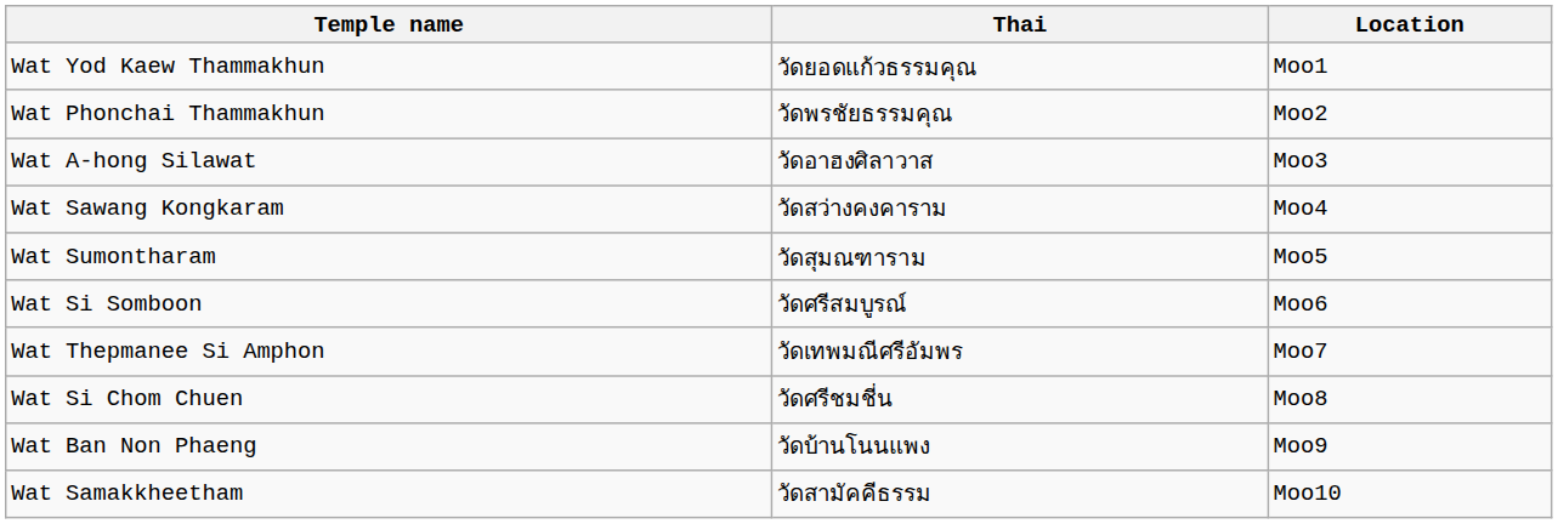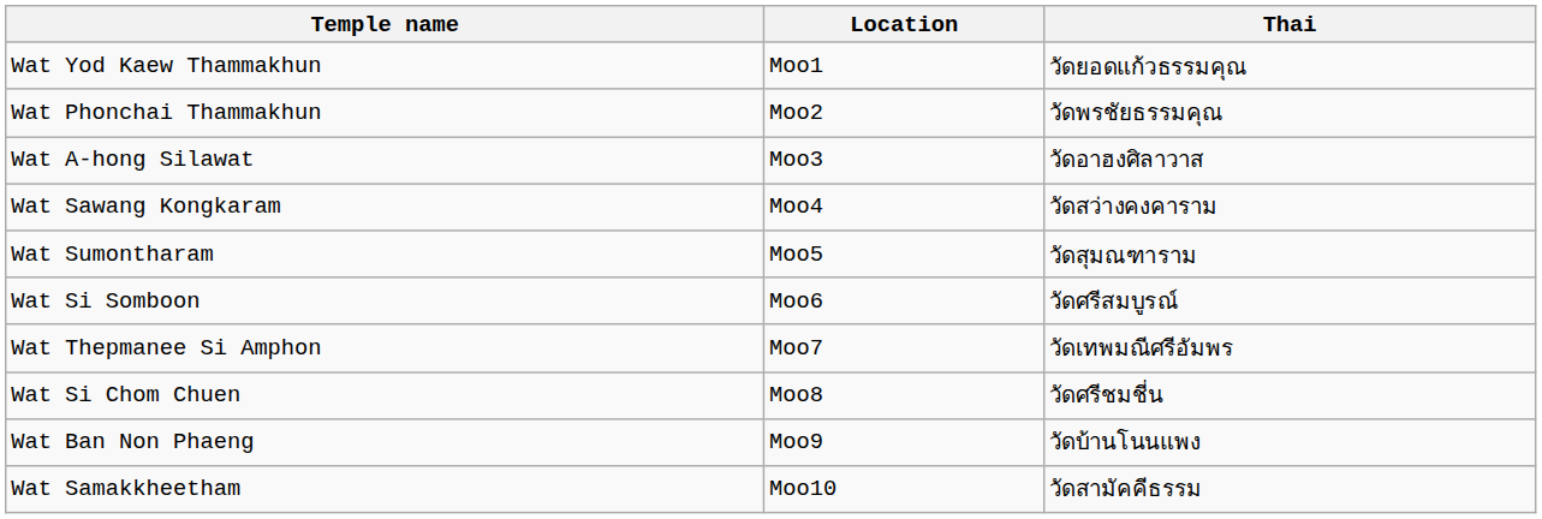columns swapped: Thai <-> Location
